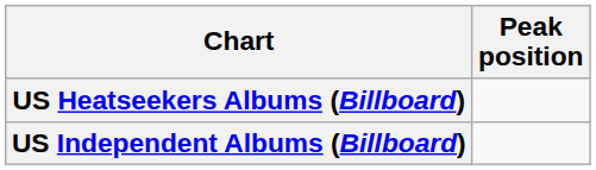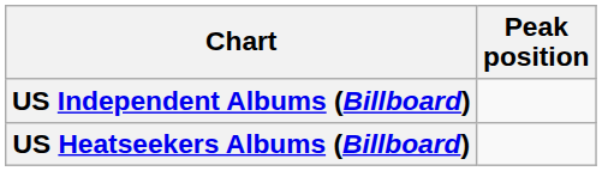rows swapped: US Heatseekers Albums (Billboard) <-> US Independent Albums (Billboard)
